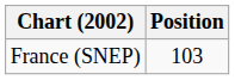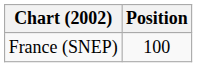France (SNEP) | Position: 103 -> 100
